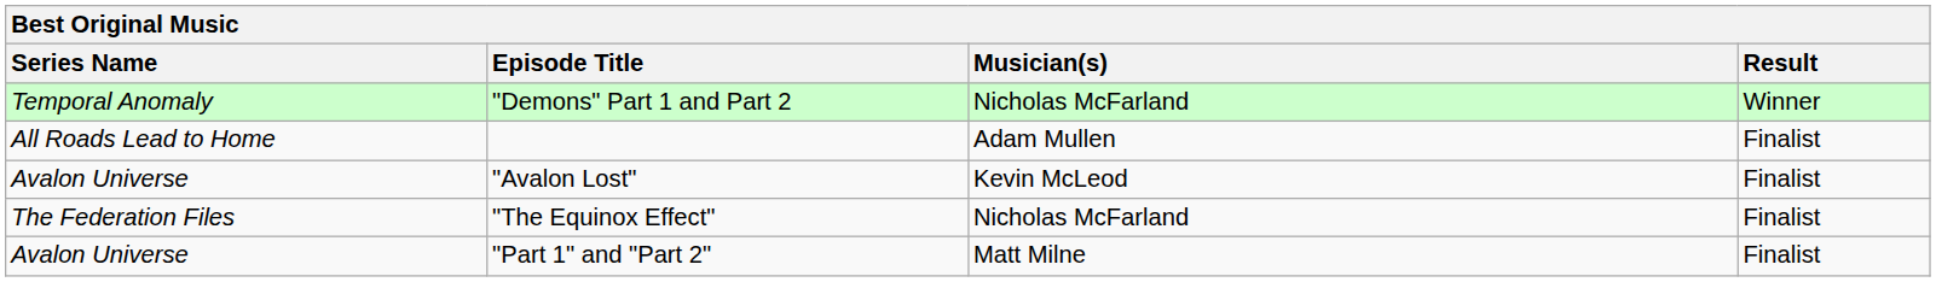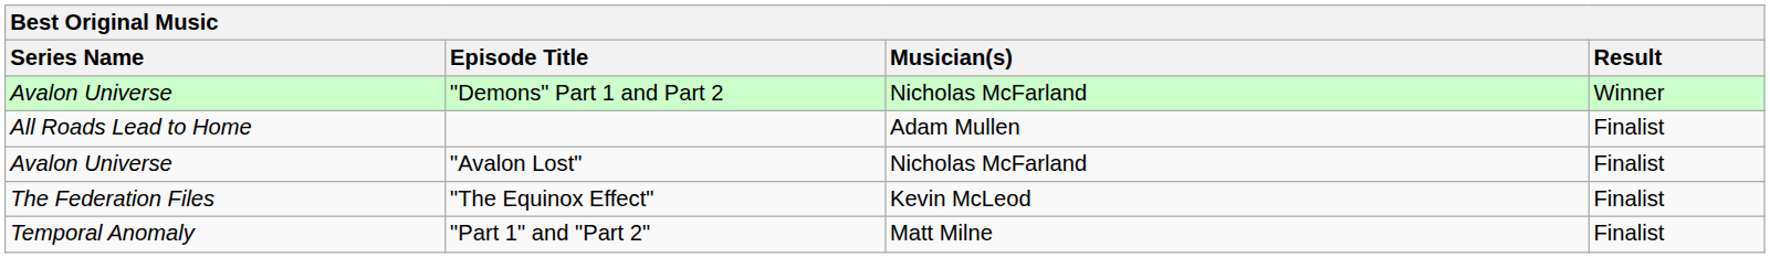"Demons" Part 1 and Part 2 | Series Name: Temporal Anomaly -> Avalon Universe
"Avalon Lost" | Musician(s): Kevin McLeod -> Nicholas McFarland
"The Equinox Effect" | Musician(s): Nicholas McFarland -> Kevin McLeod
"Part 1" and "Part 2" | Series Name: Avalon Universe -> Temporal Anomaly
